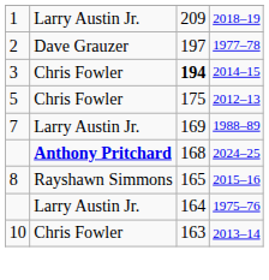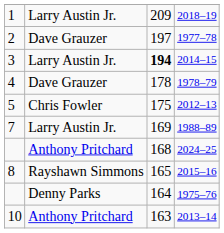2014–15 | column 2: Chris Fowler -> Larry Austin Jr.
+ row: 4 | Dave Grauzer | 178 | 1978–79
2024–25 | column 2: bold -> normal
1975–76 | column 2: Larry Austin Jr. -> Denny Parks
2013–14 | column 2: Chris Fowler -> Anthony Pritchard
